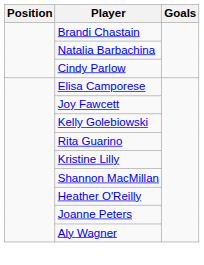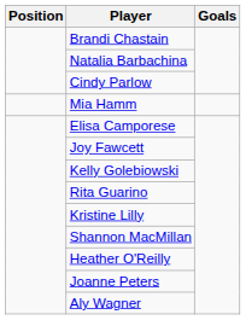+ row: Mia Hamm
